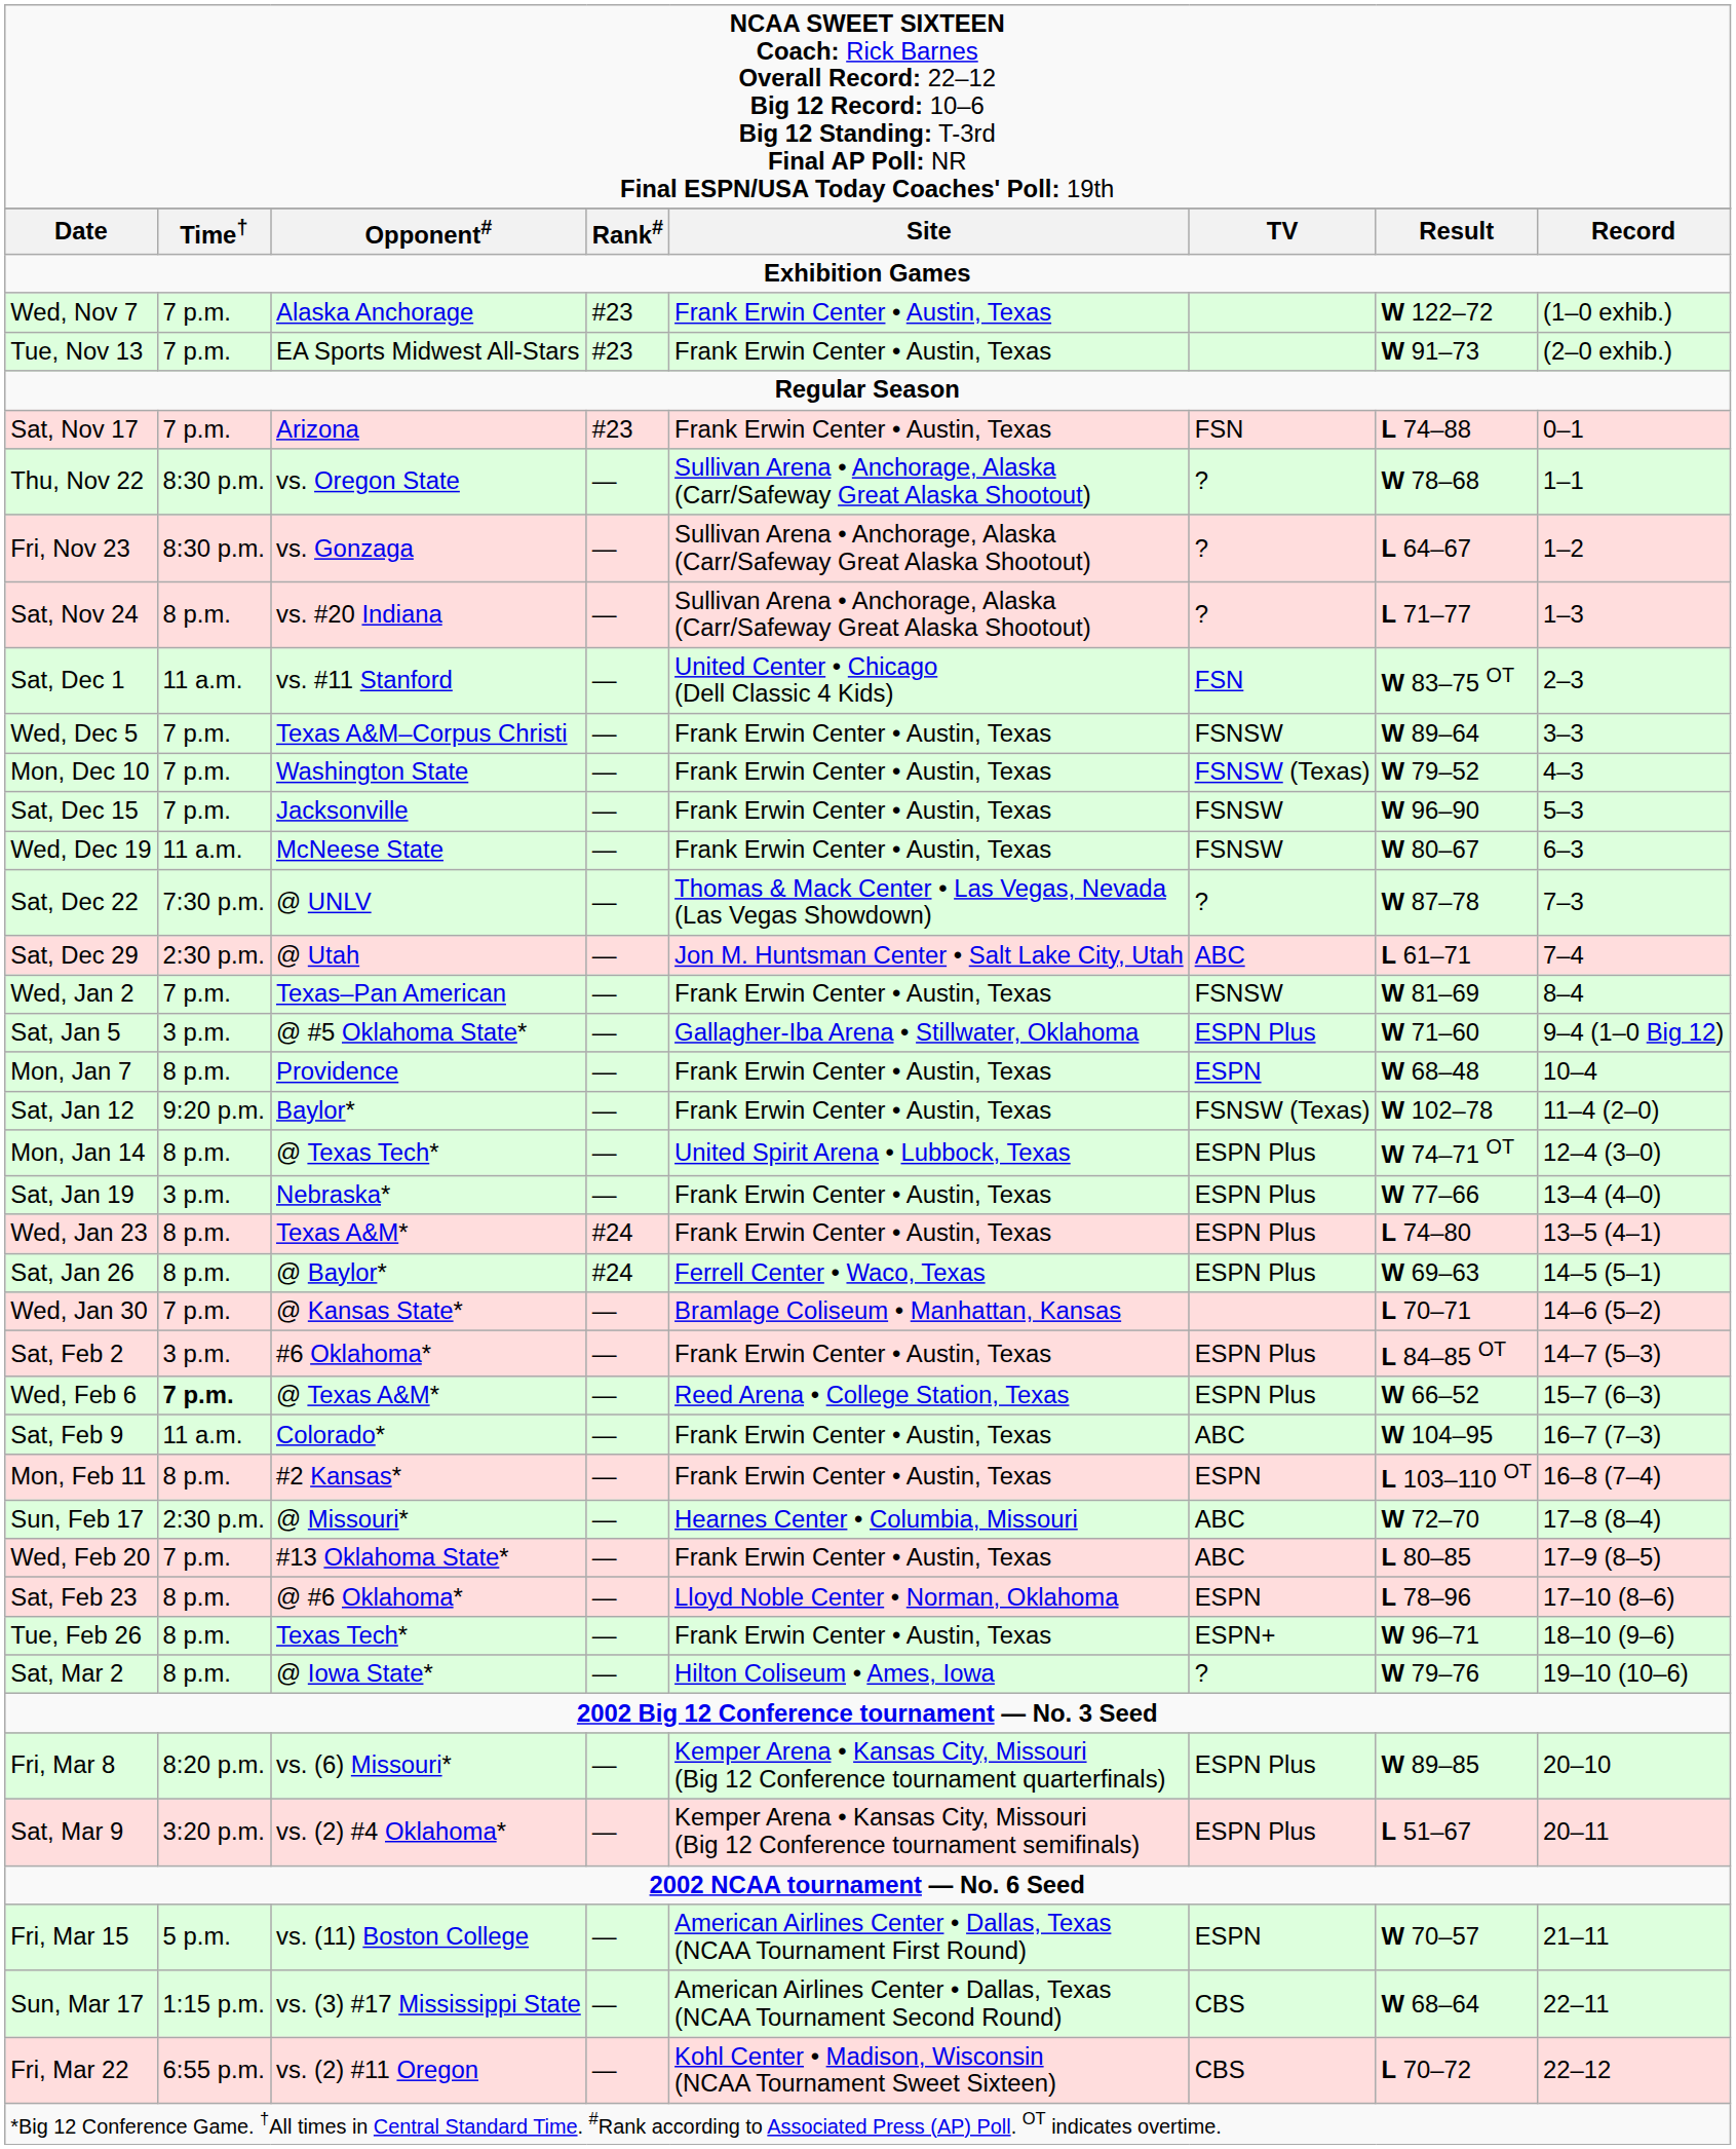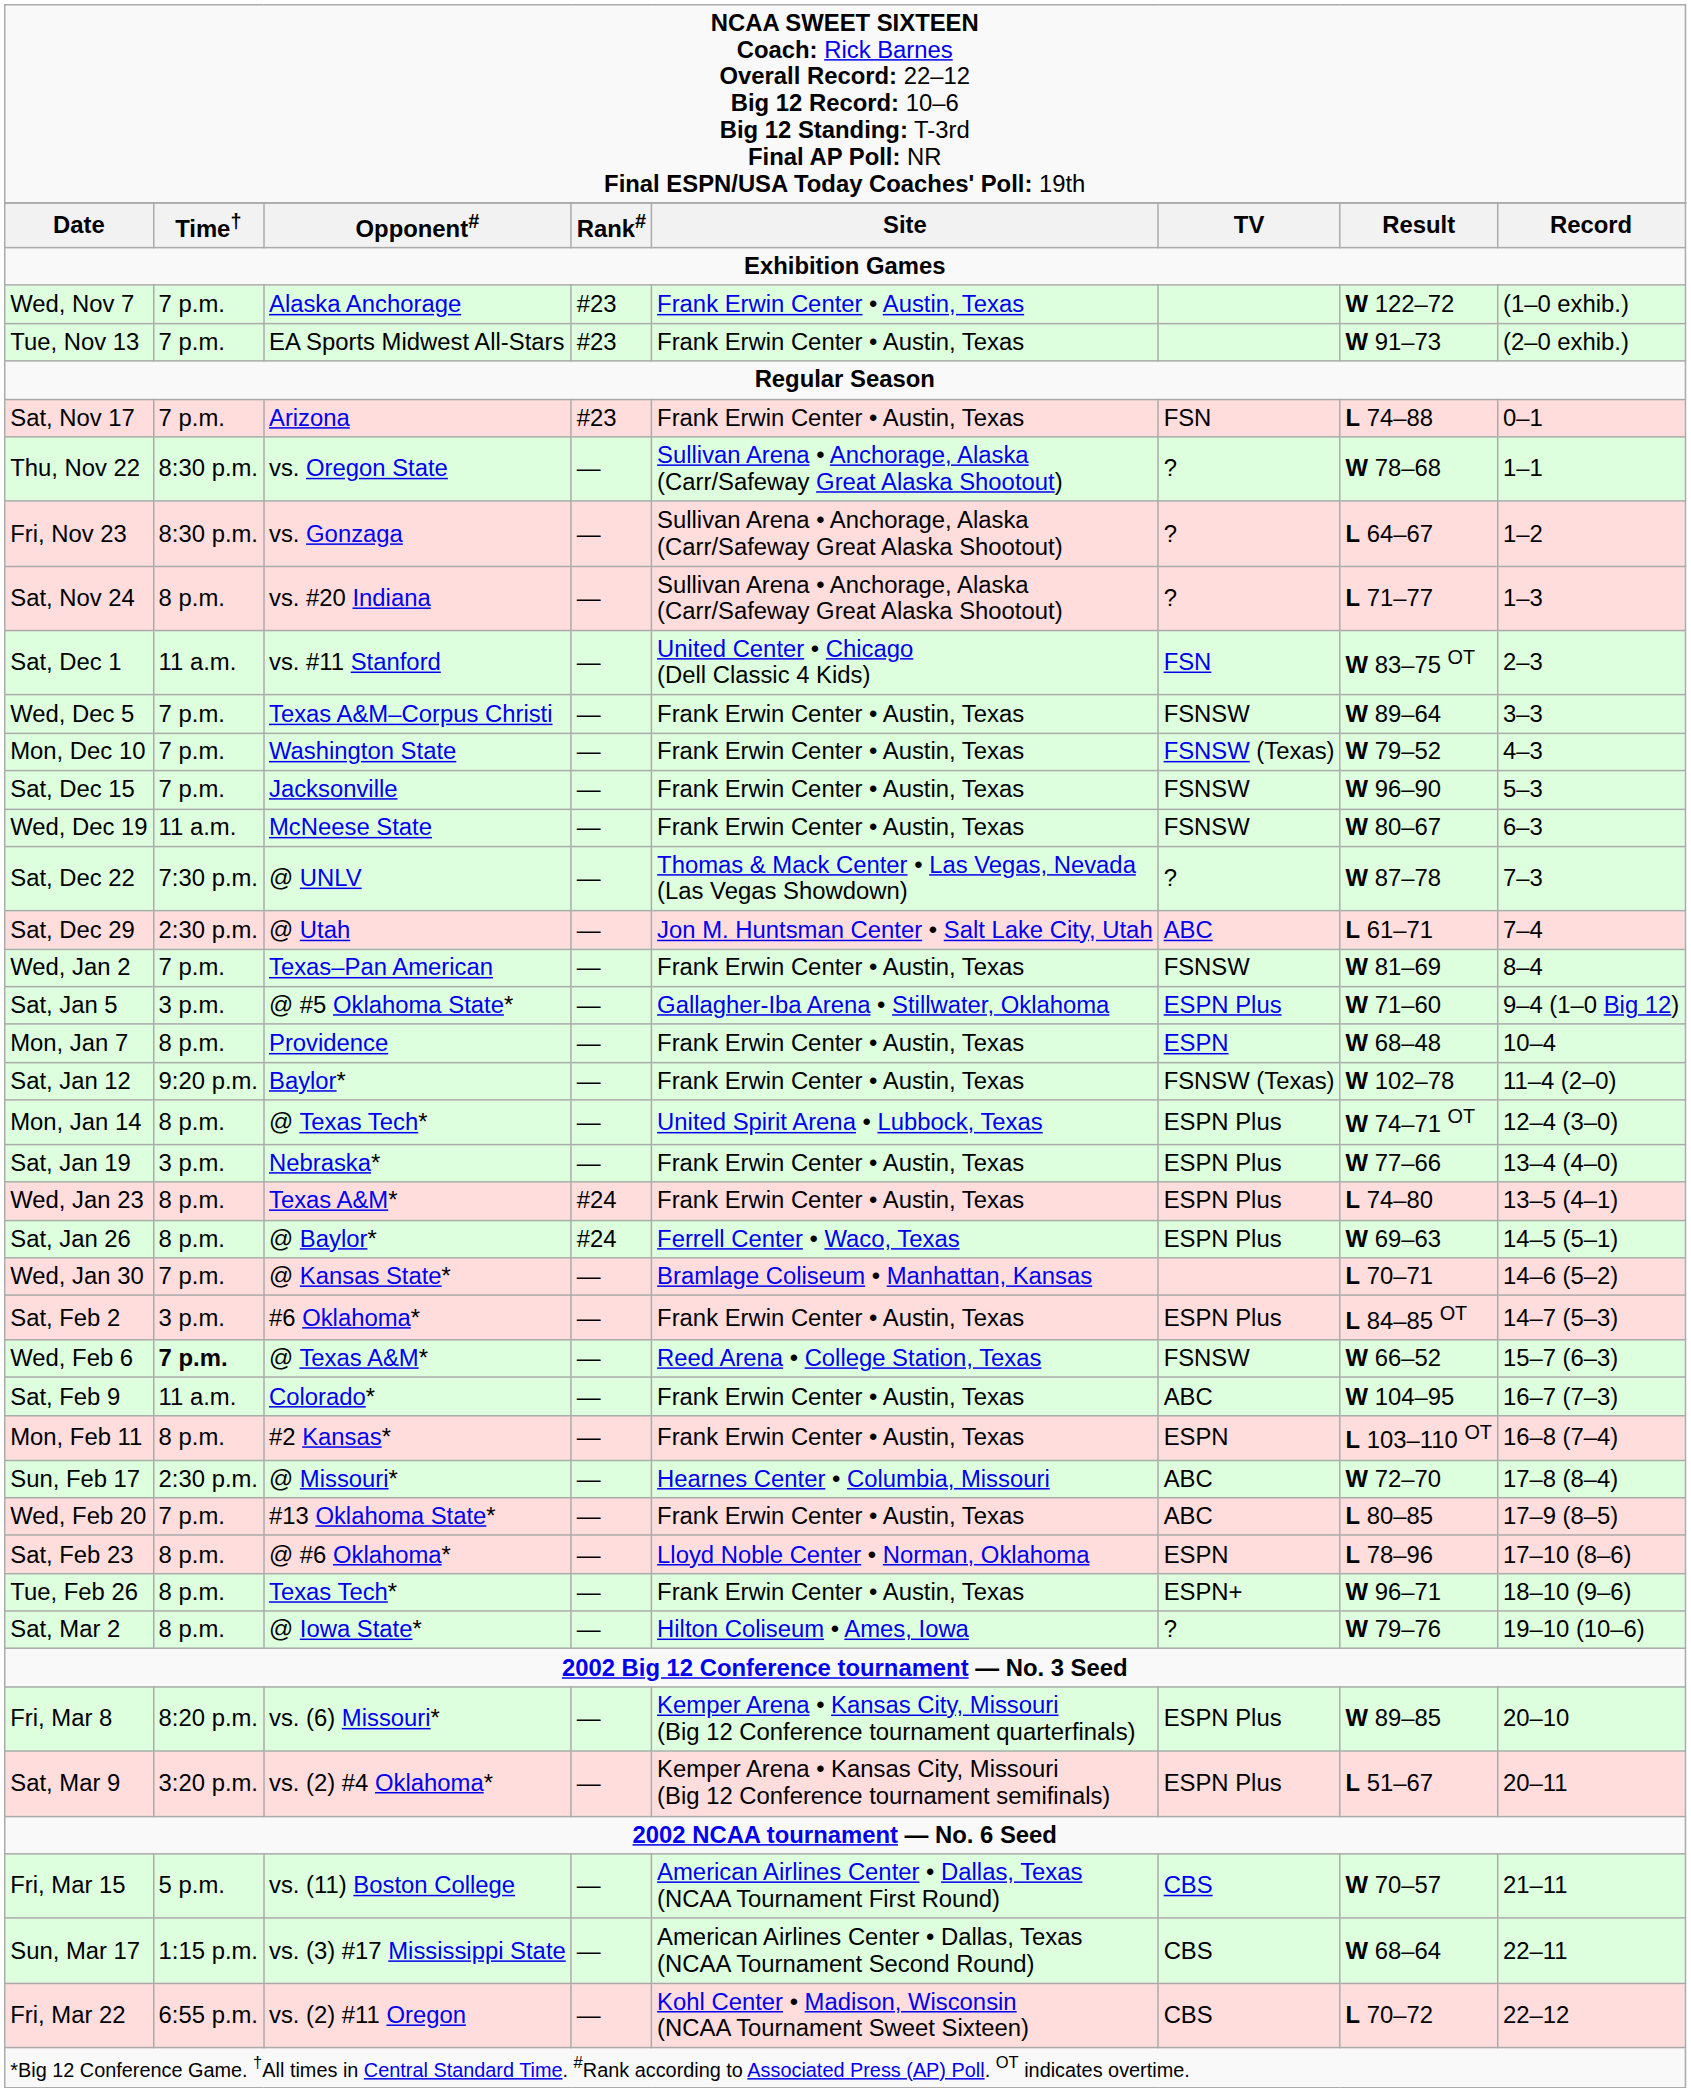Wed, Feb 6 | column 6: ESPN Plus -> FSNSW
Fri, Mar 15 | column 6: ESPN -> CBS
